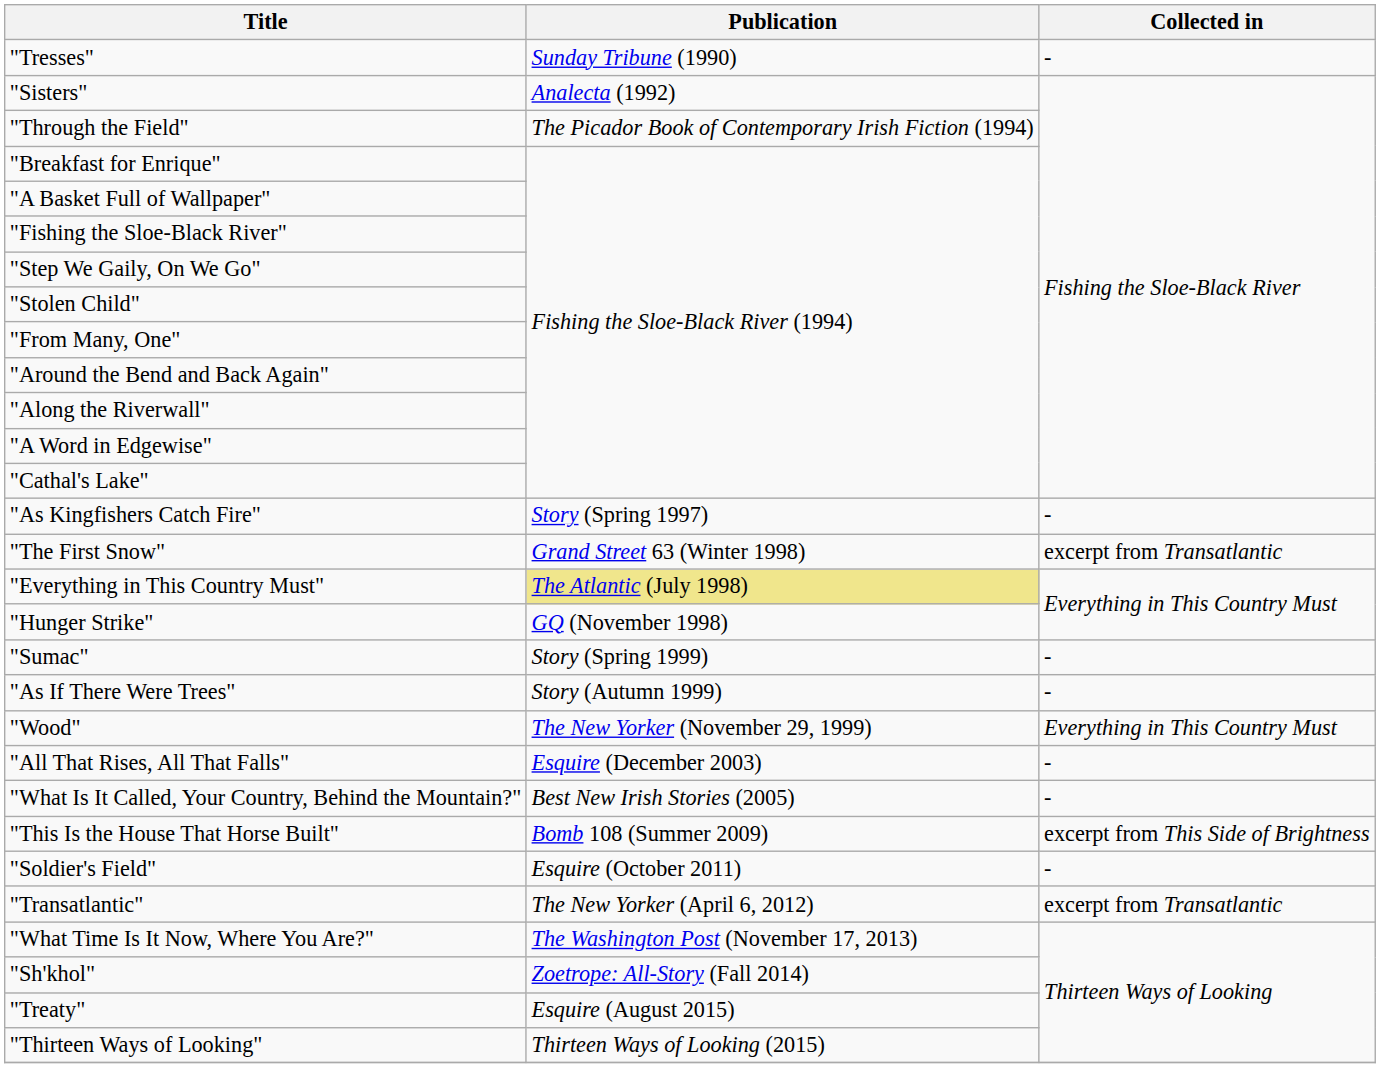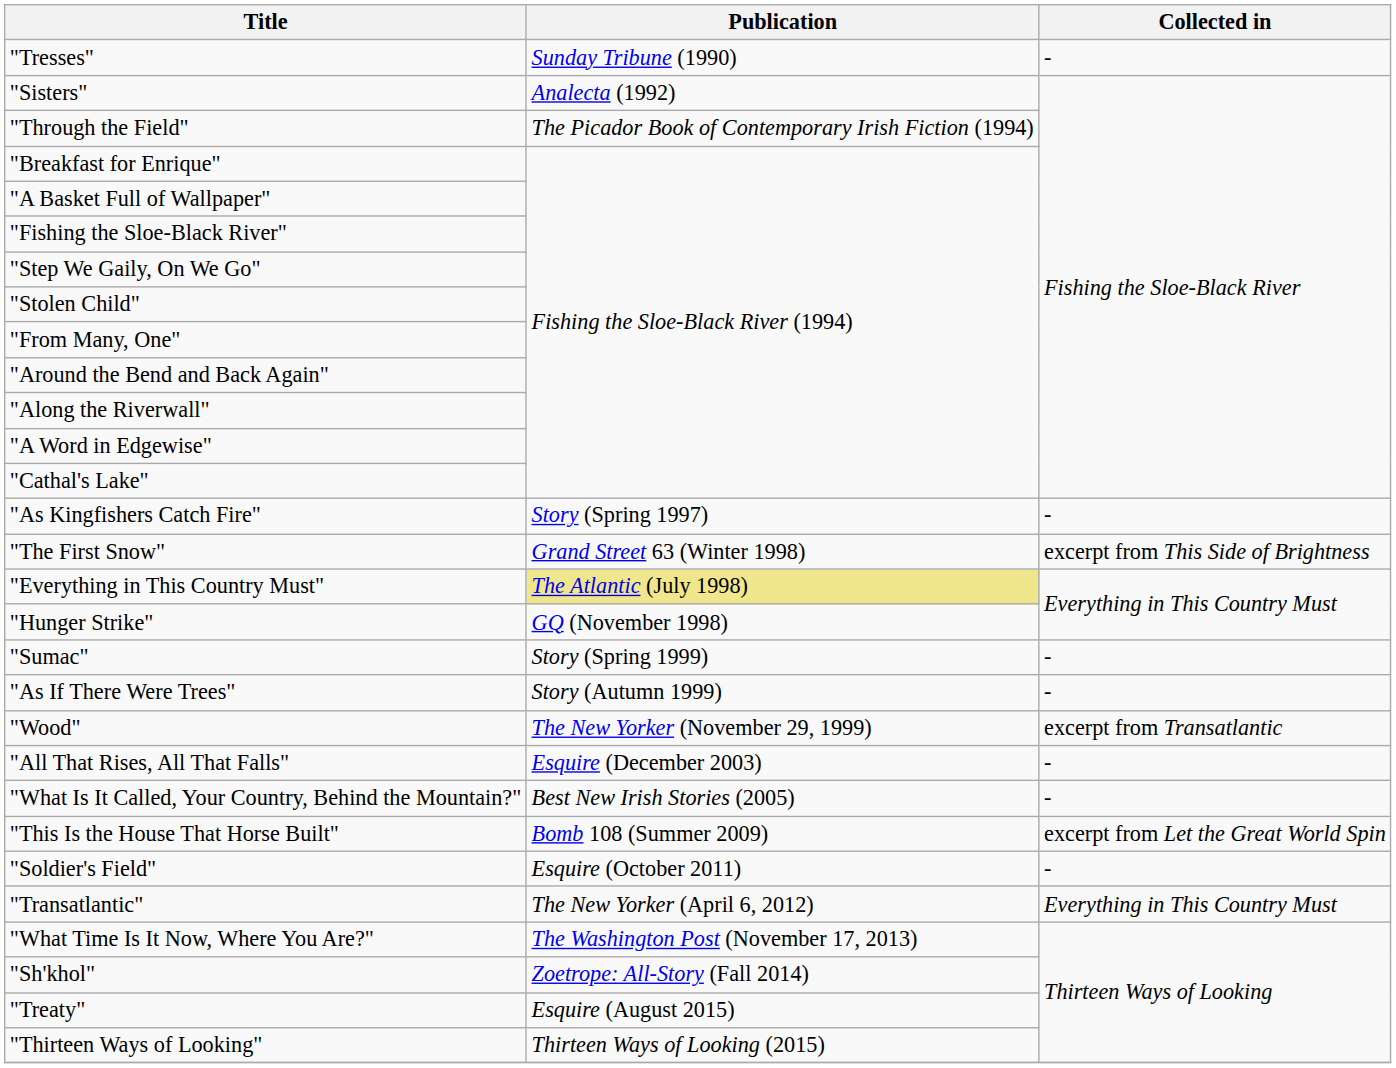"The First Snow" | Collected in: excerpt from Transatlantic -> excerpt from This Side of Brightness
"Wood" | Collected in: Everything in This Country Must -> excerpt from Transatlantic
"This Is the House That Horse Built" | Collected in: excerpt from This Side of Brightness -> excerpt from Let the Great World Spin
"Transatlantic" | Collected in: excerpt from Transatlantic -> Everything in This Country Must
